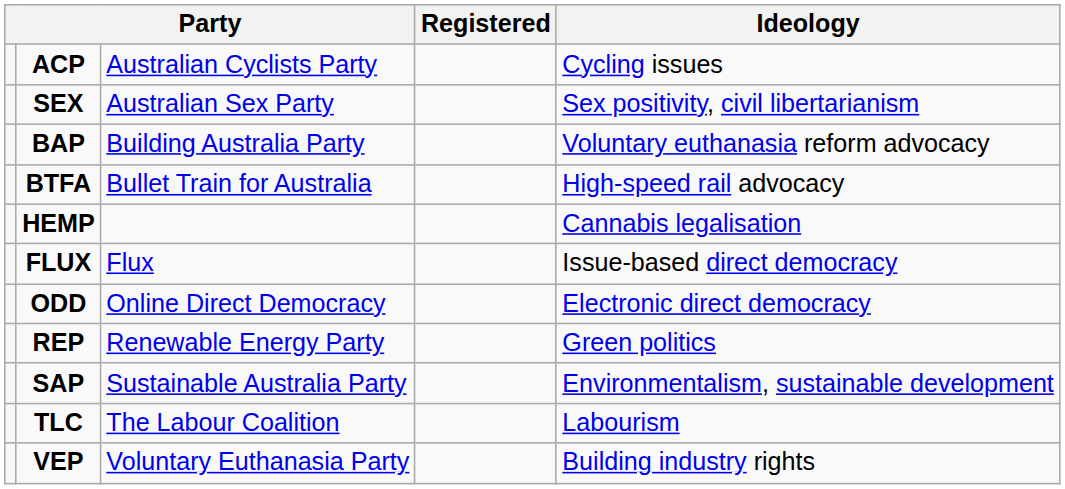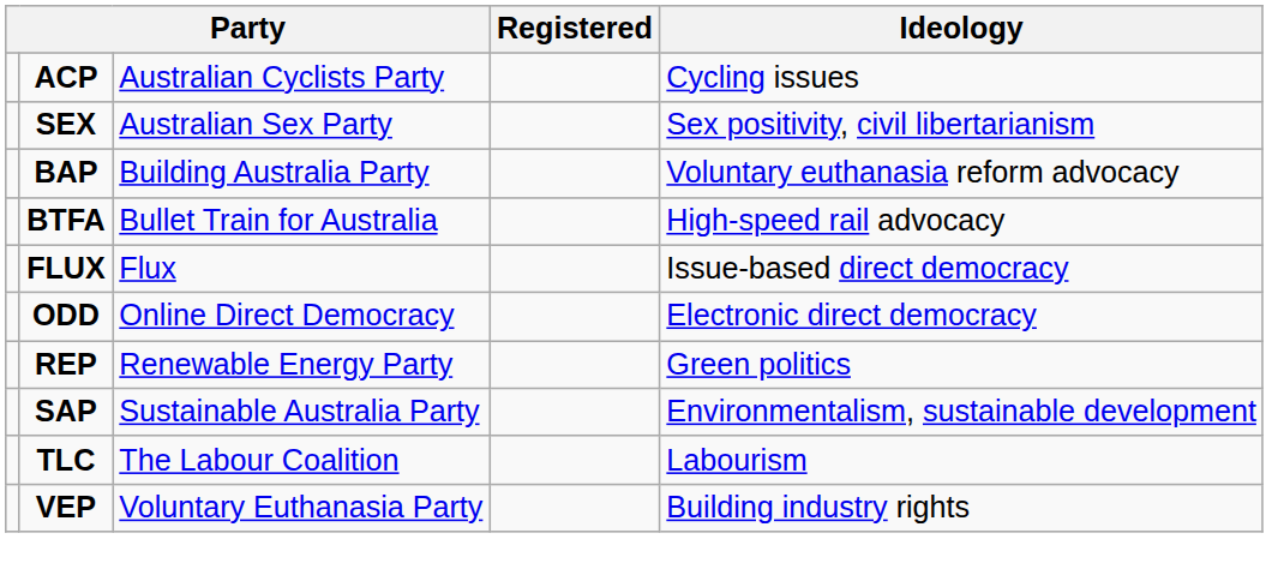- row: HEMP | Cannabis legalisation
